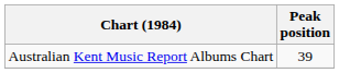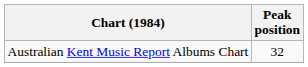Australian Kent Music Report Albums Chart | Peak position: 39 -> 32
